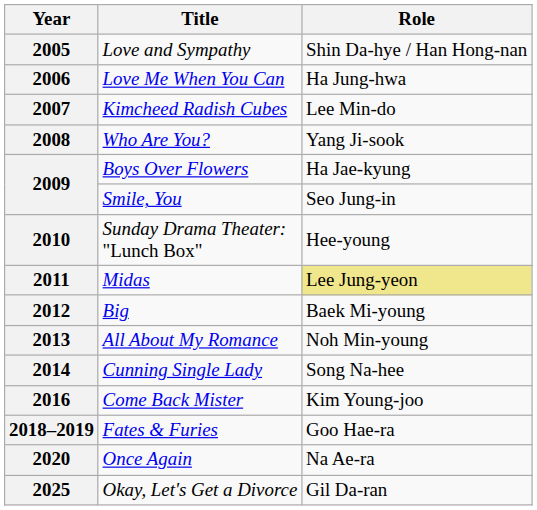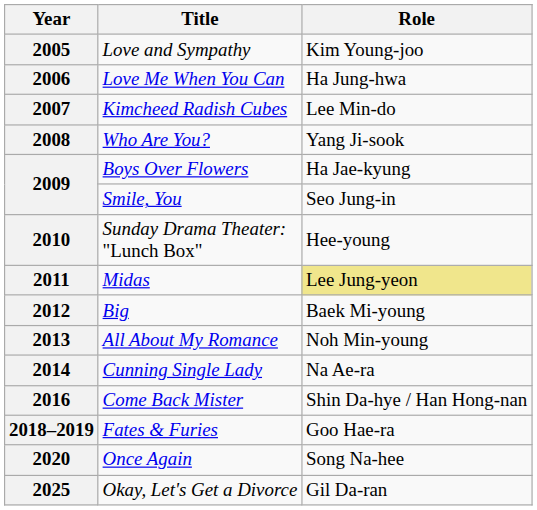2005 | Role: Shin Da-hye / Han Hong-nan -> Kim Young-joo
2014 | Role: Song Na-hee -> Na Ae-ra
2016 | Role: Kim Young-joo -> Shin Da-hye / Han Hong-nan
2020 | Role: Na Ae-ra -> Song Na-hee
